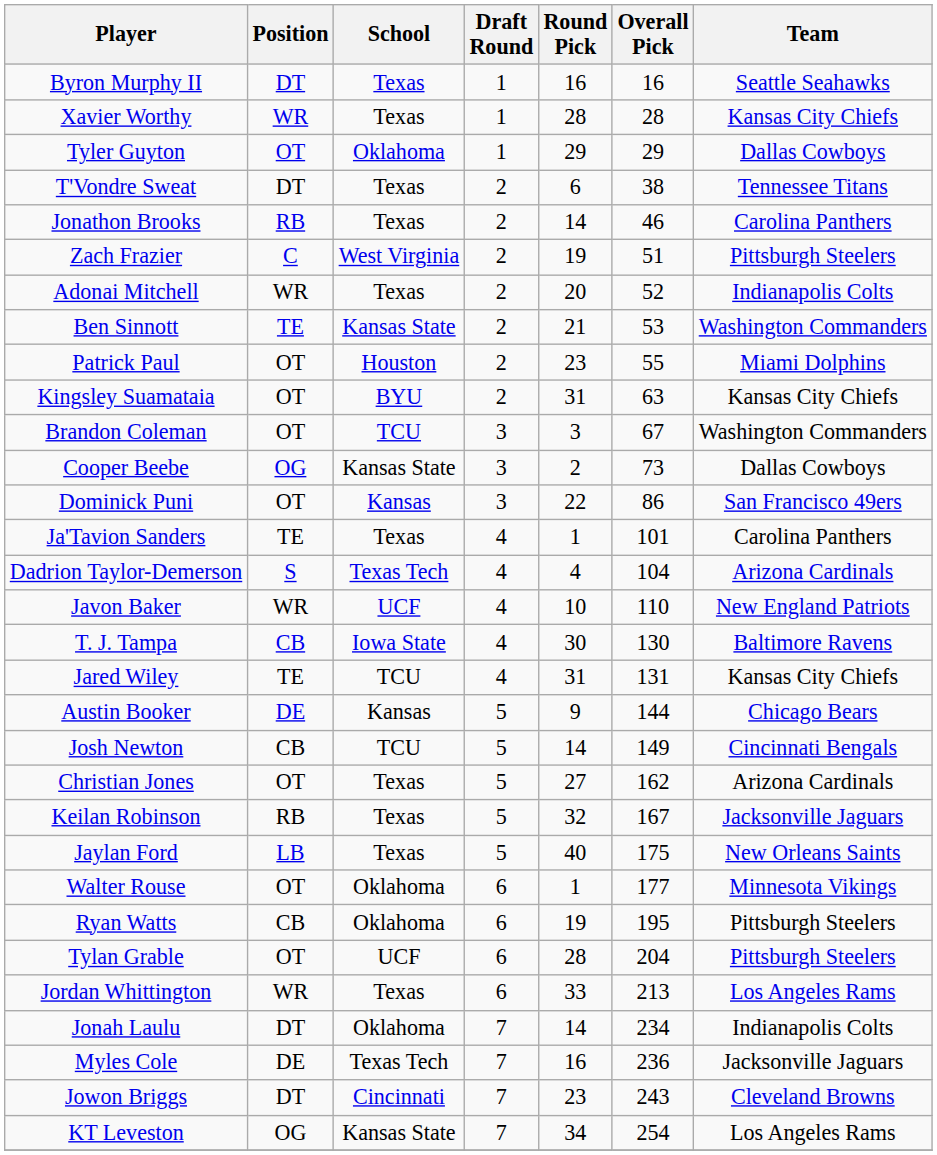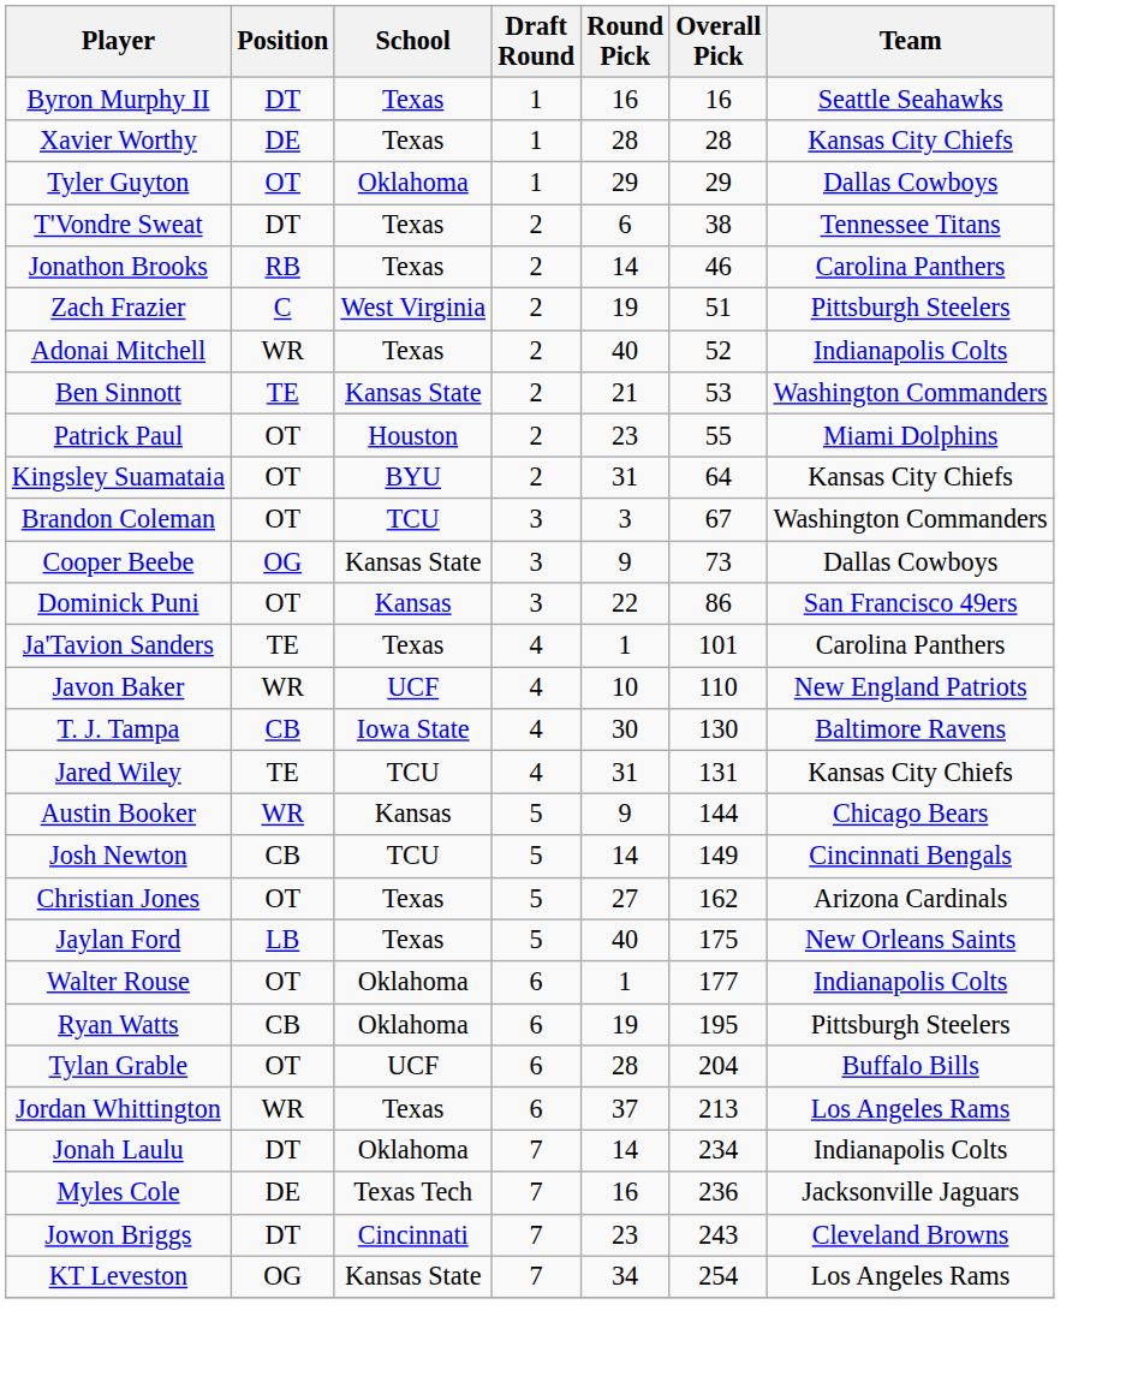Xavier Worthy | Position: WR -> DE
Adonai Mitchell | Round Pick: 20 -> 40
Kingsley Suamataia | Overall Pick: 63 -> 64
Cooper Beebe | Round Pick: 2 -> 9
- row: Dadrion Taylor-Demerson | S | Texas Tech | 4 | 4 | 104 | Arizona Cardinals
Austin Booker | Position: DE -> WR
- row: Keilan Robinson | RB | Texas | 5 | 32 | 167 | Jacksonville Jaguars
Walter Rouse | Team: Minnesota Vikings -> Indianapolis Colts
Tylan Grable | Team: Pittsburgh Steelers -> Buffalo Bills
Jordan Whittington | Round Pick: 33 -> 37
